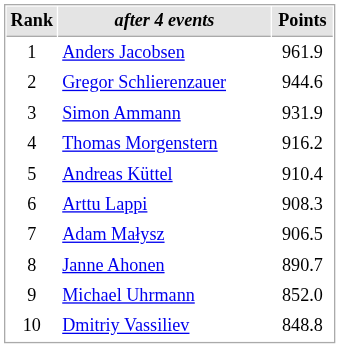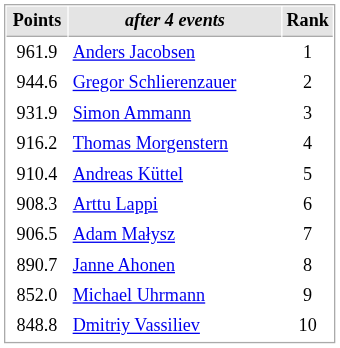columns swapped: Rank <-> Points
